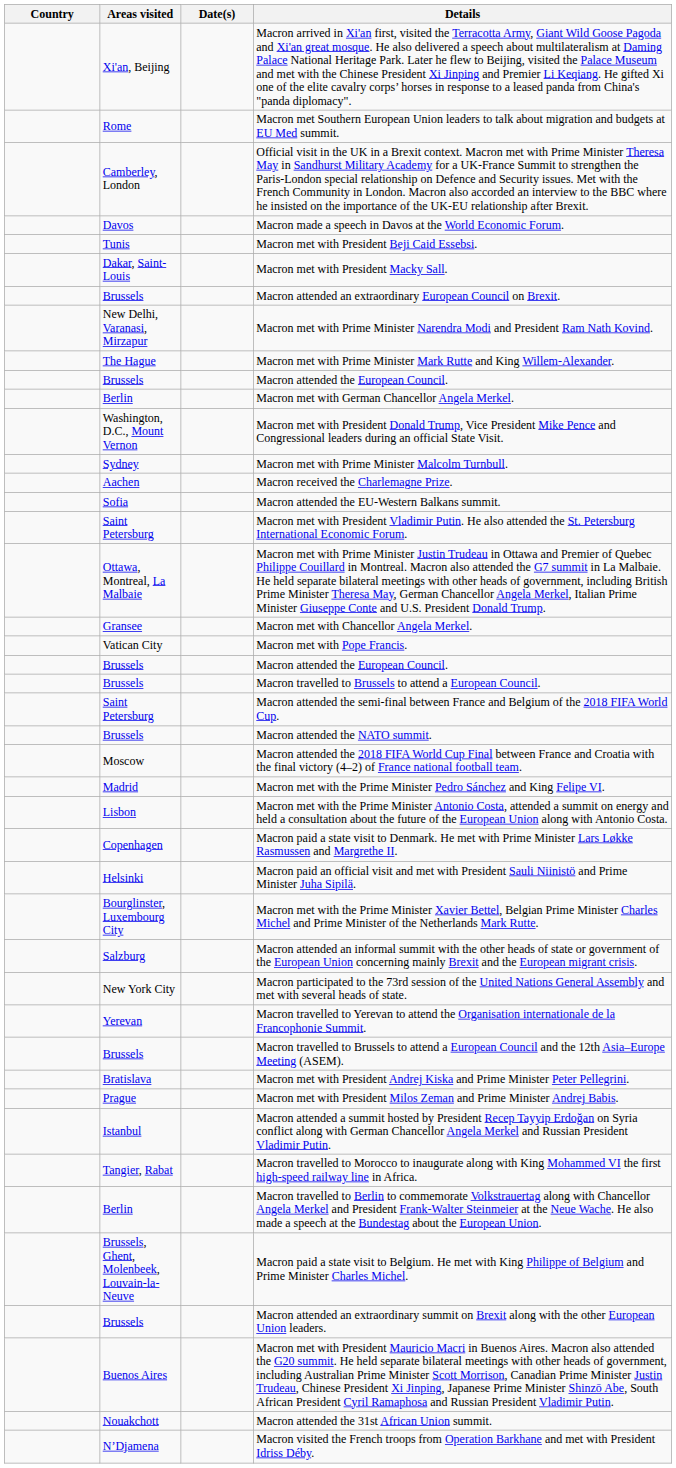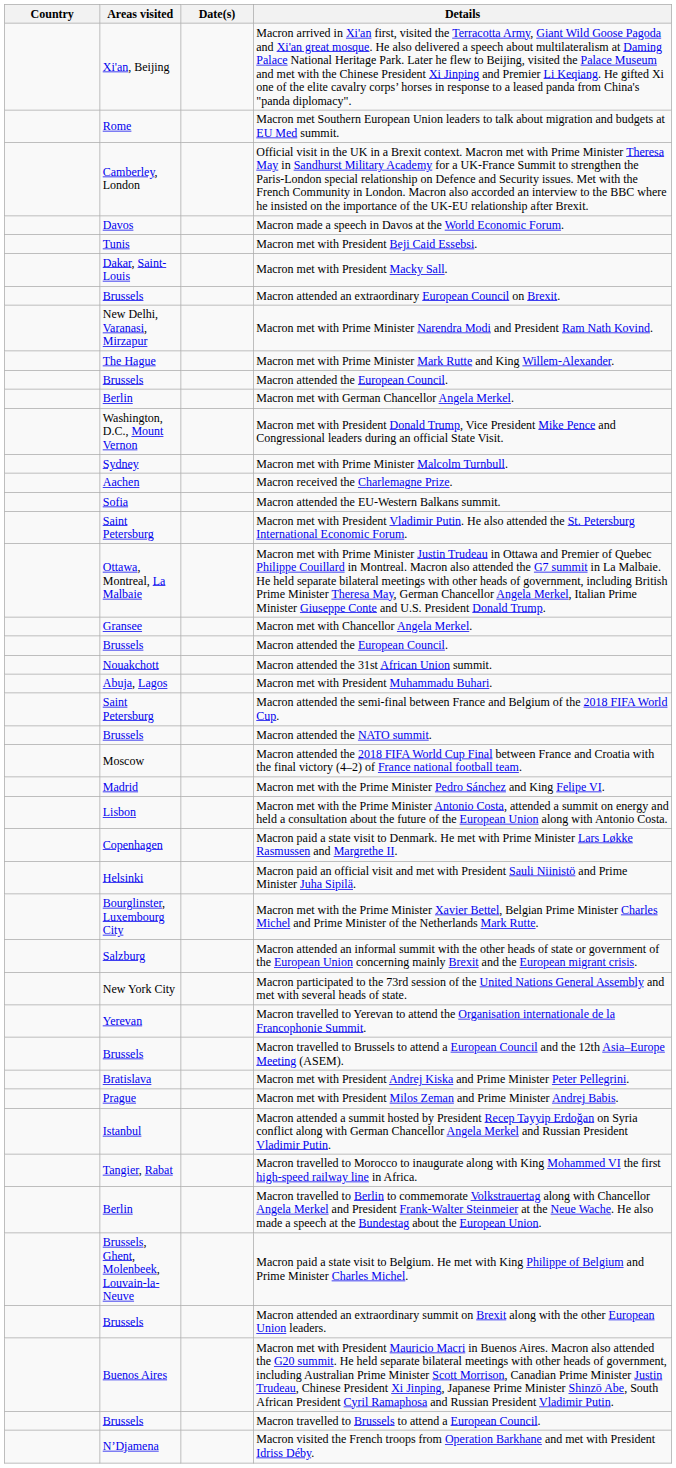- row: Vatican City | Macron met with Pope Francis.
rows swapped: Macron attended the 31st African Union summit. <-> Macron travelled to Brussels to attend a European Council.
+ row: Abuja, Lagos | Macron met with President Muhammadu Buhari.
